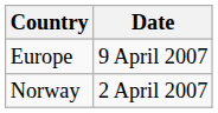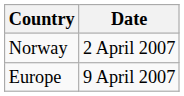rows swapped: Norway <-> Europe
